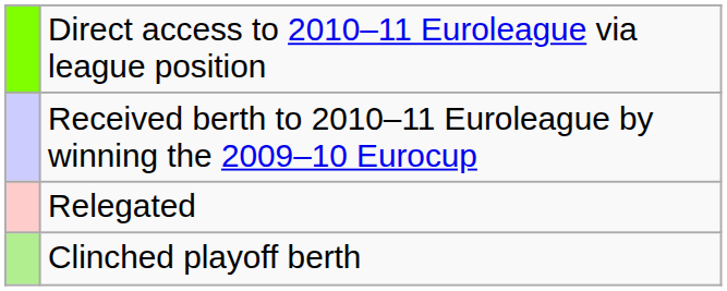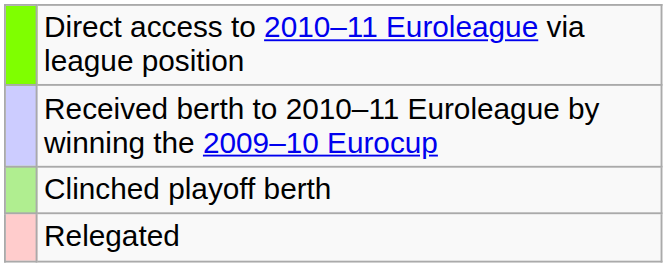rows swapped: Clinched playoff berth <-> Relegated
